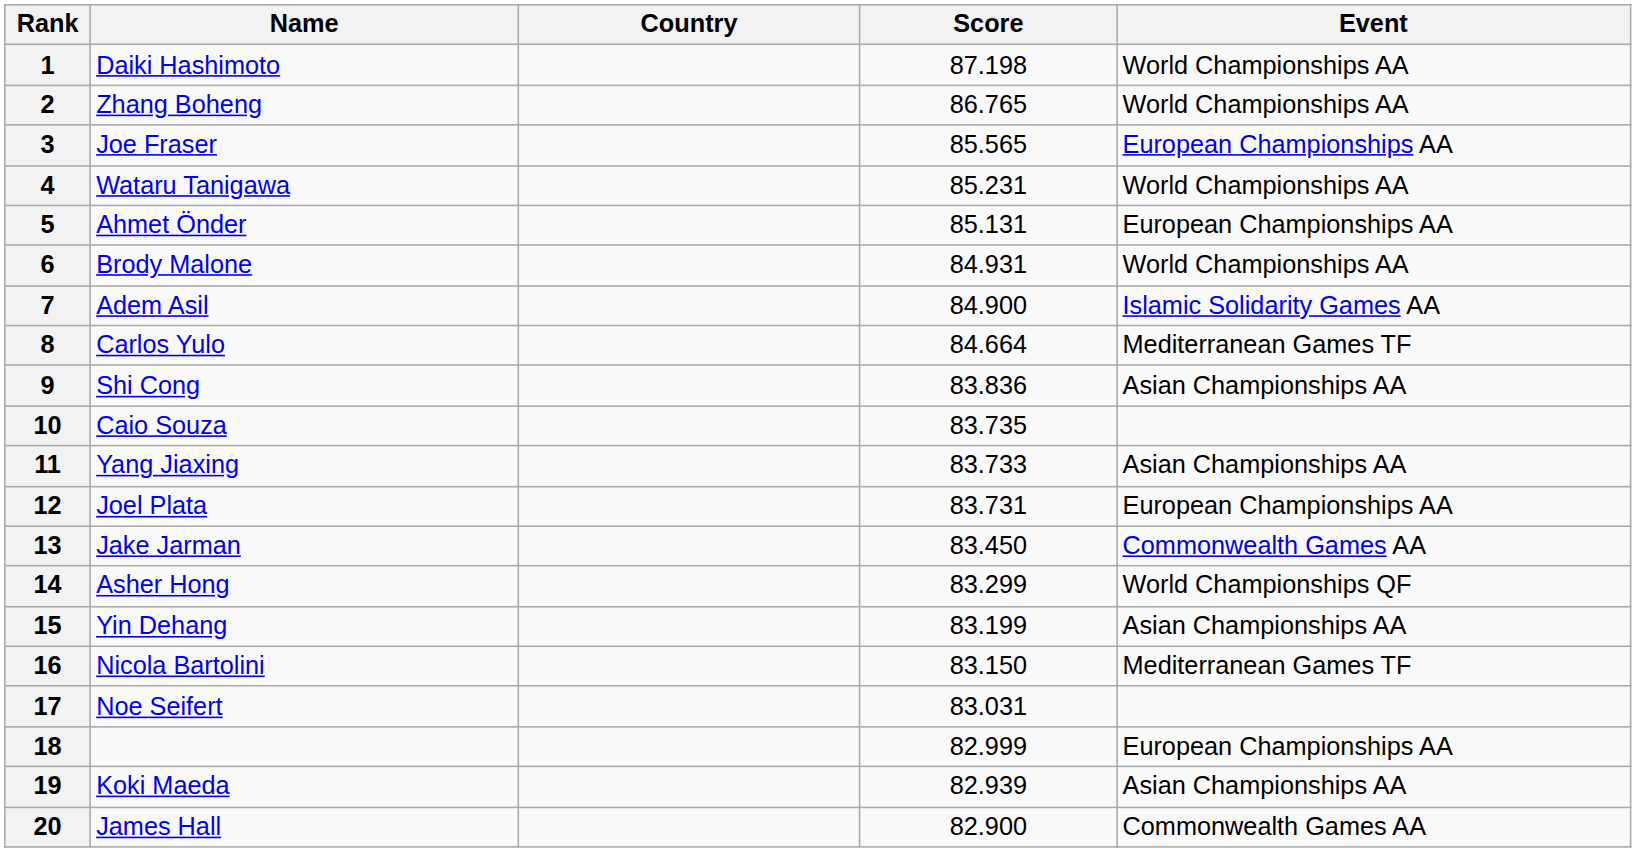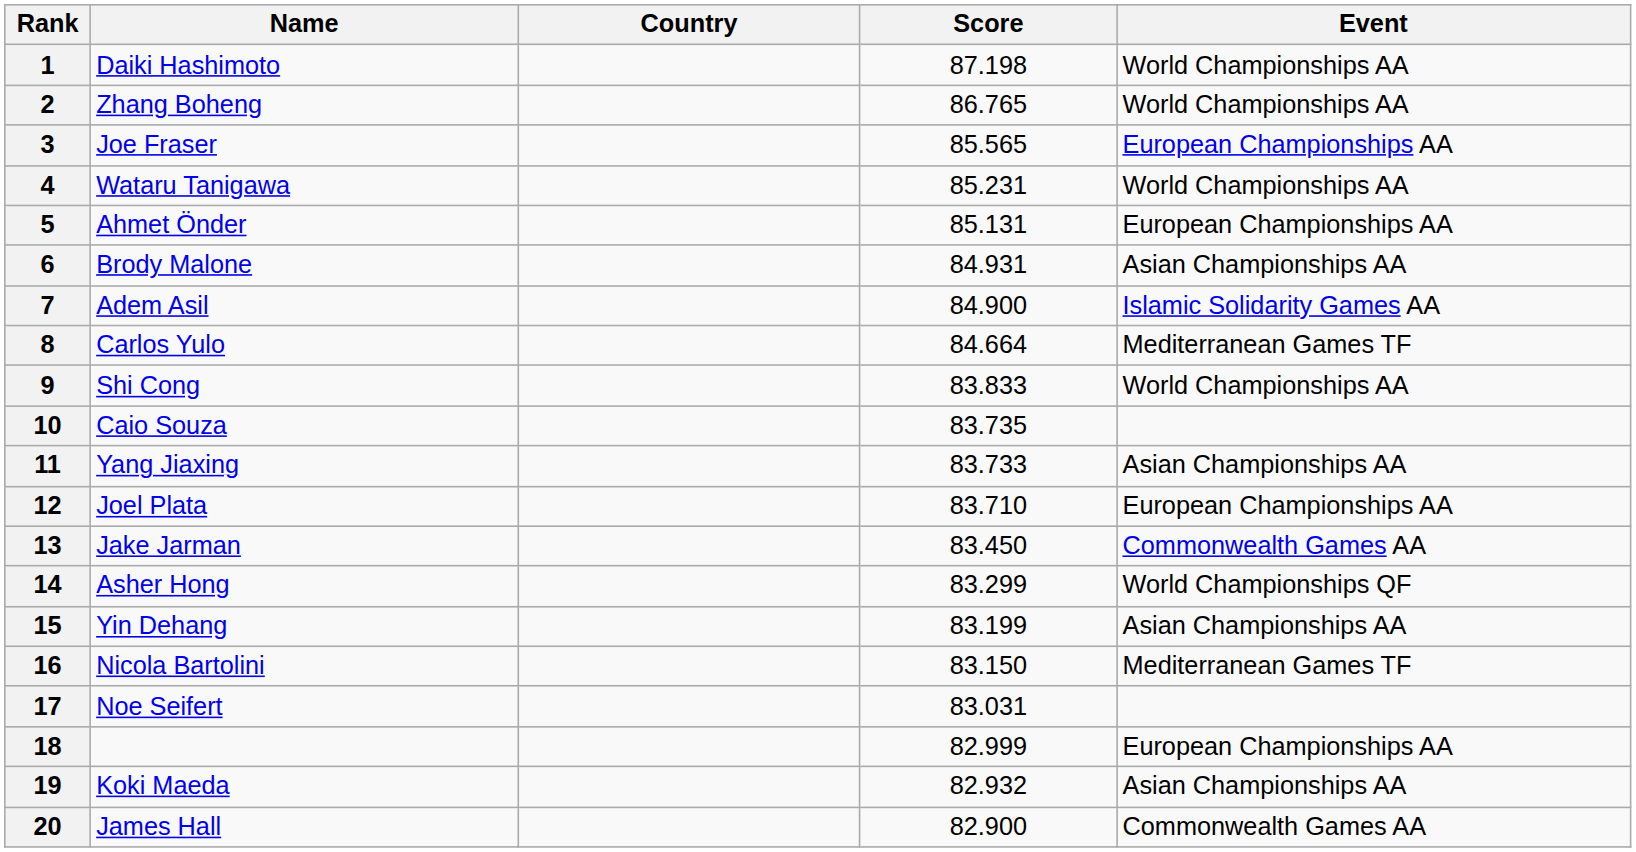6 | Event: World Championships AA -> Asian Championships AA
9 | Score: 83.836 -> 83.833
9 | Event: Asian Championships AA -> World Championships AA
12 | Score: 83.731 -> 83.710
19 | Score: 82.939 -> 82.932
